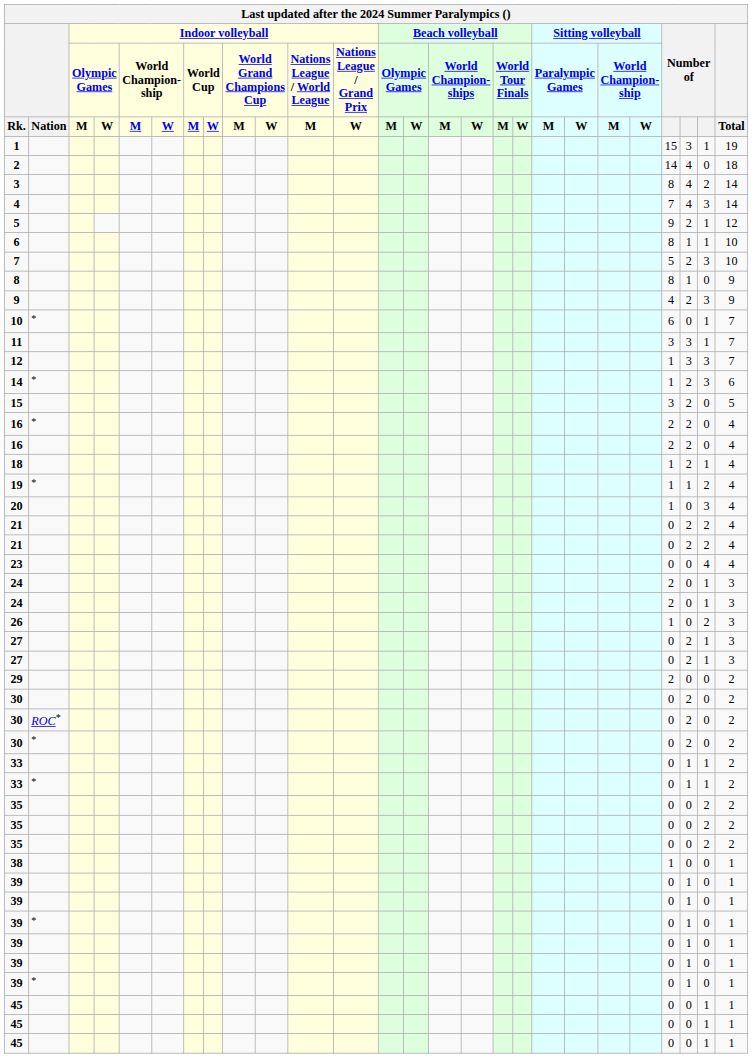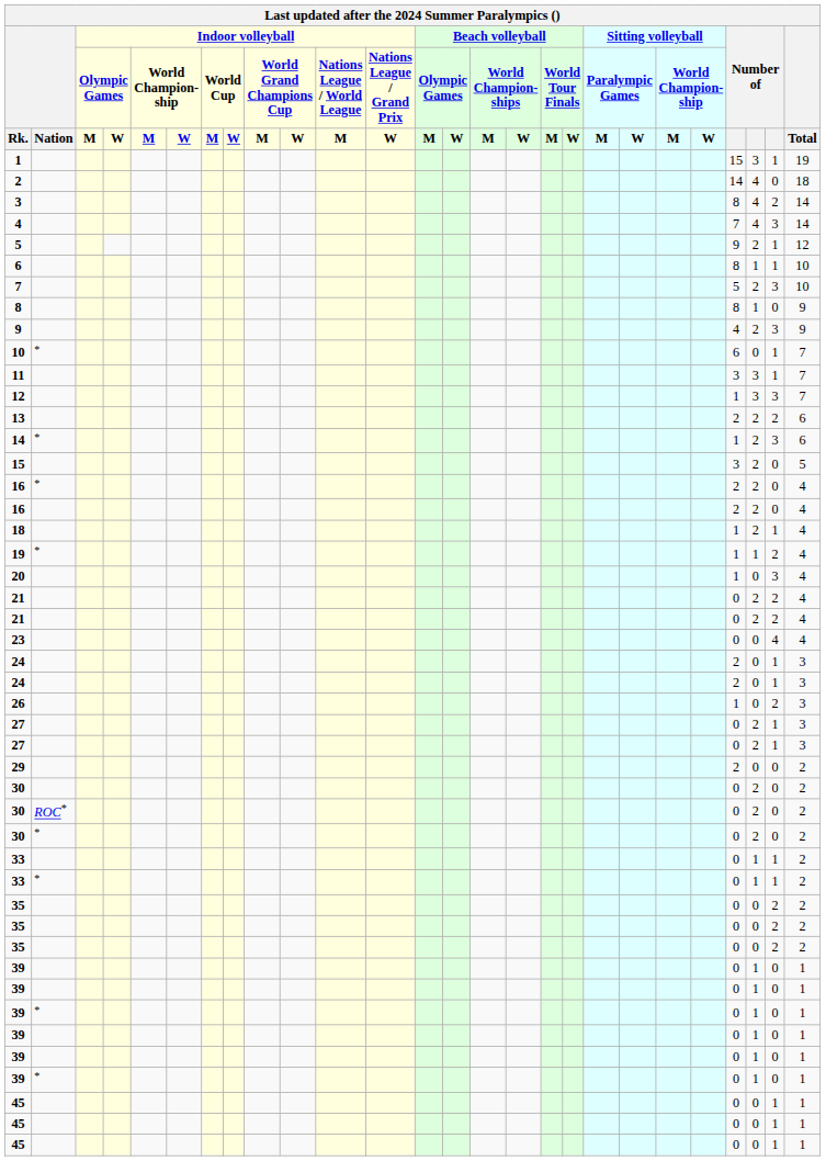+ row: 13 | 2 | 2 | 2 | 6
- row: 38 | 1 | 0 | 0 | 1
